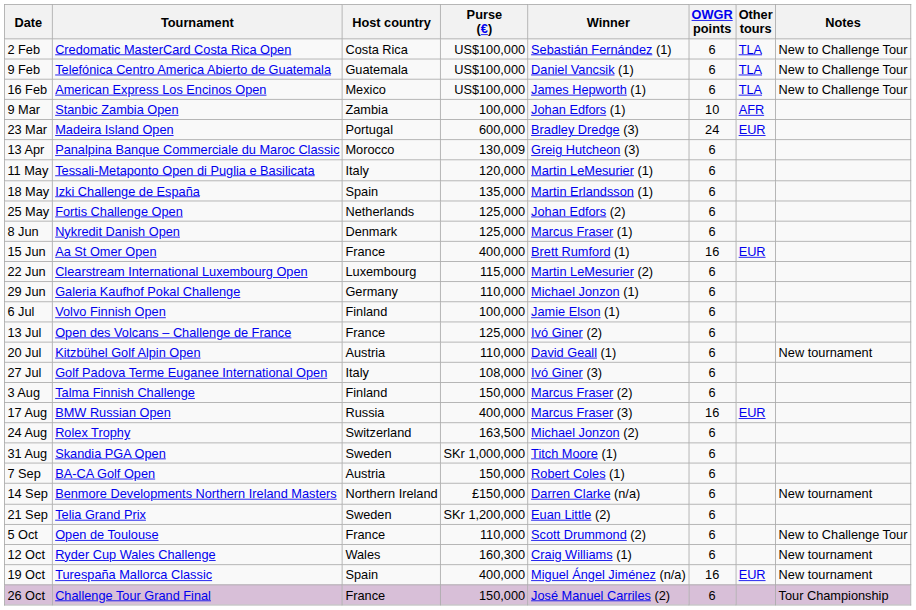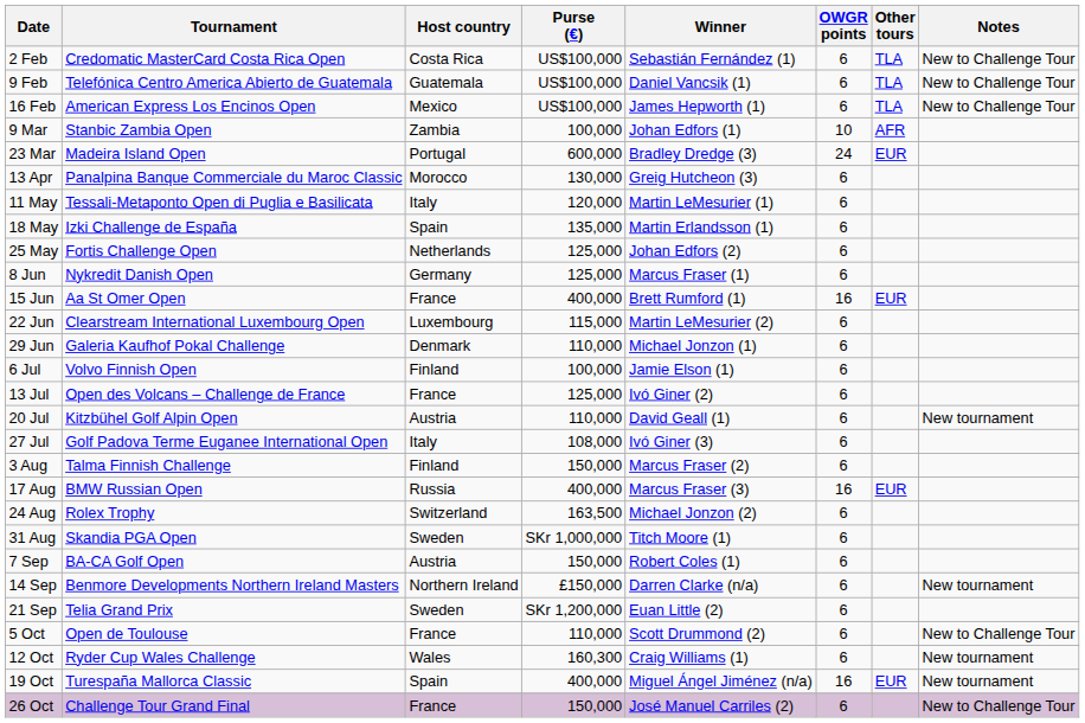13 Apr | Purse (€): 130,009 -> 130,000
8 Jun | Host country: Denmark -> Germany
29 Jun | Host country: Germany -> Denmark
26 Oct | Notes: Tour Championship -> New to Challenge Tour
